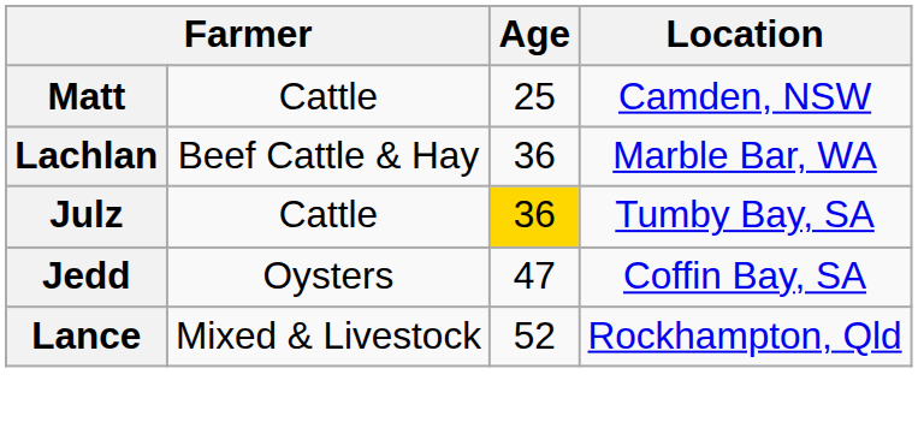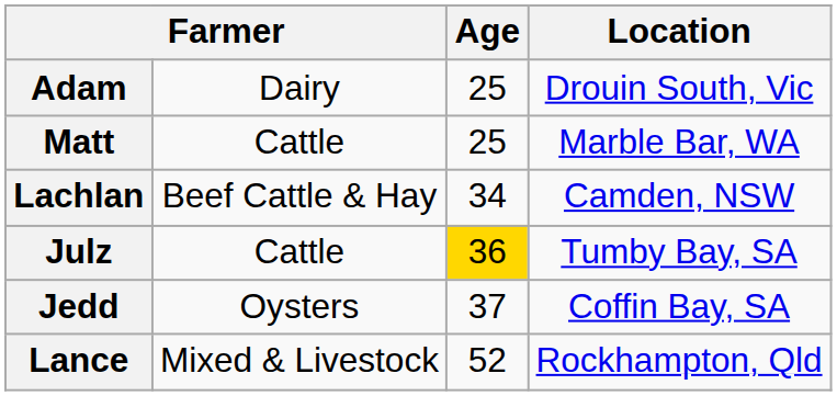+ row: Adam | Dairy | 25 | Drouin South, Vic
Matt | Location: Camden, NSW -> Marble Bar, WA
Lachlan | Age: 36 -> 34
Lachlan | Location: Marble Bar, WA -> Camden, NSW
Jedd | Age: 47 -> 37
